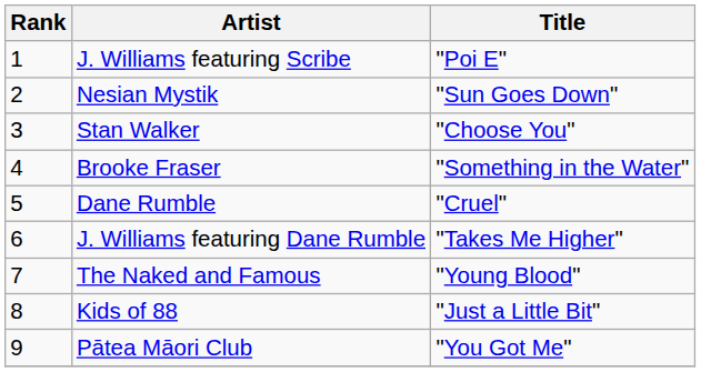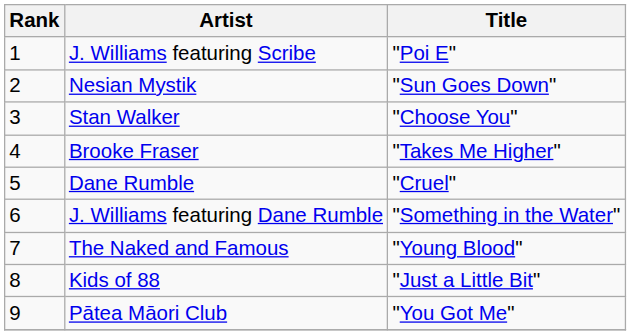Brooke Fraser | Title: "Something in the Water" -> "Takes Me Higher"
J. Williams featuring Dane Rumble | Title: "Takes Me Higher" -> "Something in the Water"
